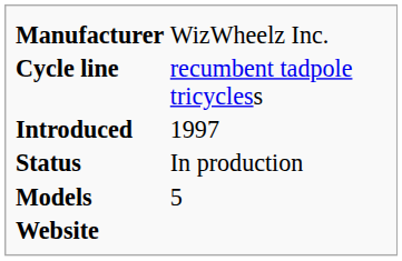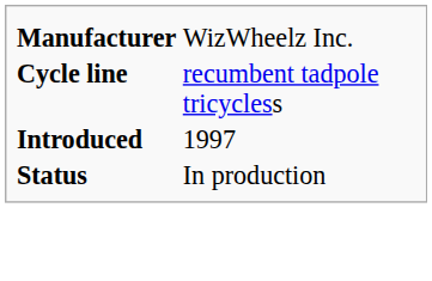- row: Models | 5
- row: Website
